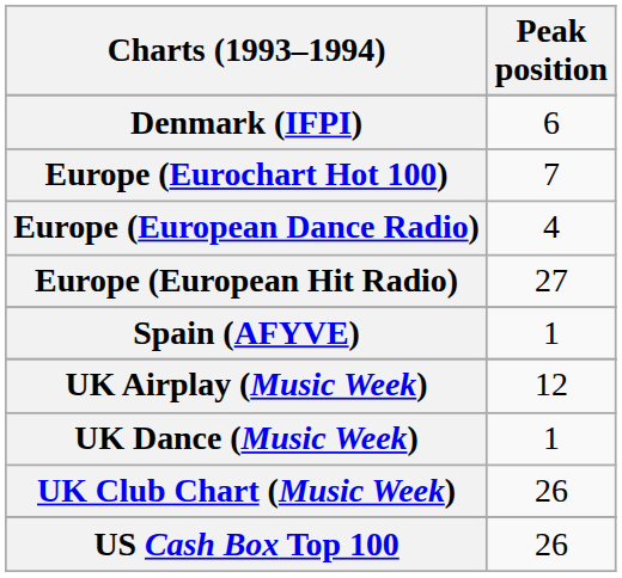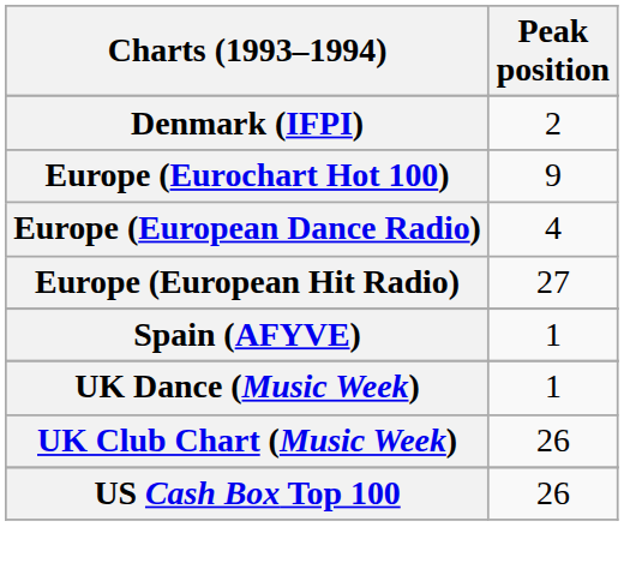Denmark (IFPI) | Peak position: 6 -> 2
Europe (Eurochart Hot 100) | Peak position: 7 -> 9
- row: UK Airplay (Music Week) | 12
